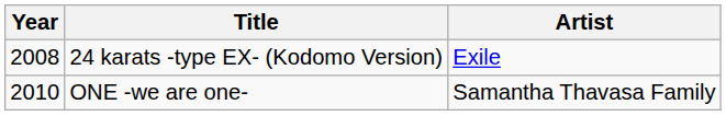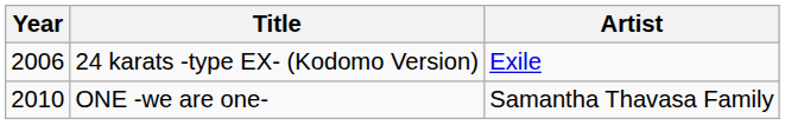24 karats -type EX- (Kodomo Version) | Year: 2008 -> 2006
